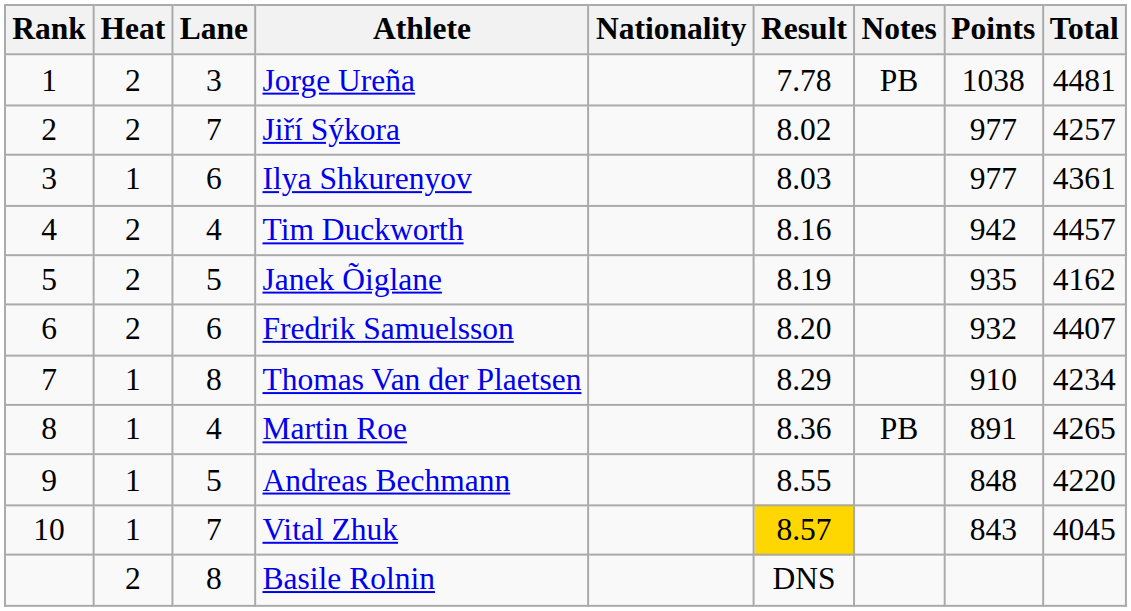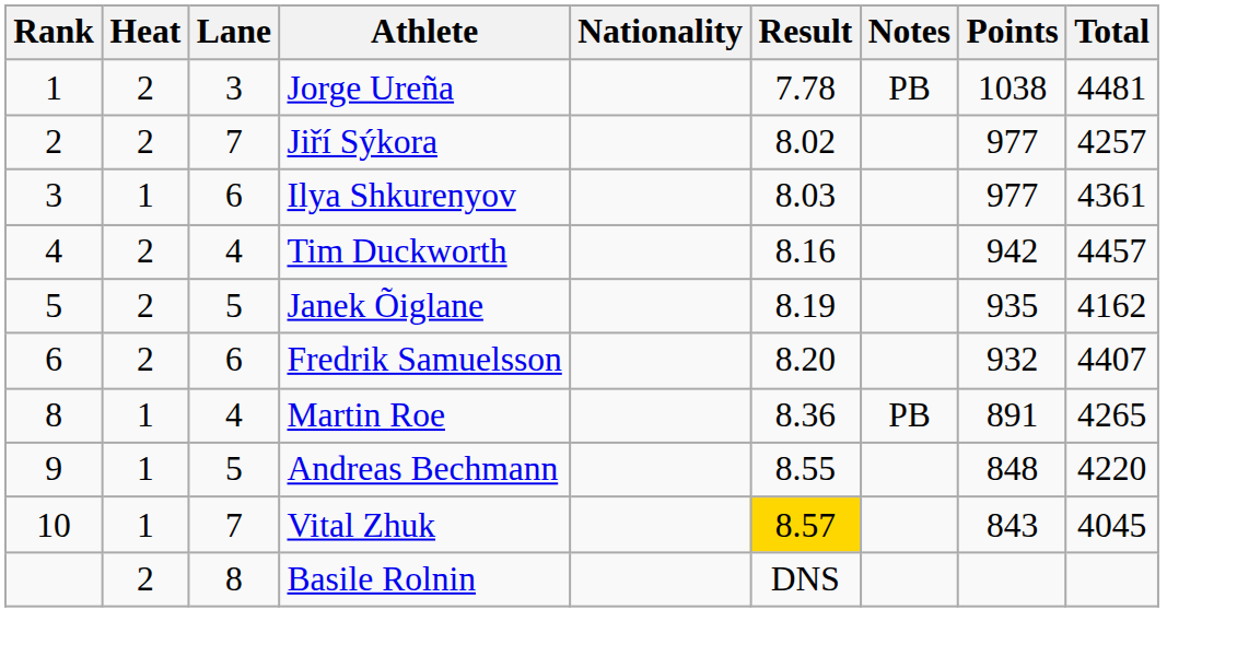- row: 7 | 1 | 8 | Thomas Van der Plaetsen | 8.29 | 910 | 4234
